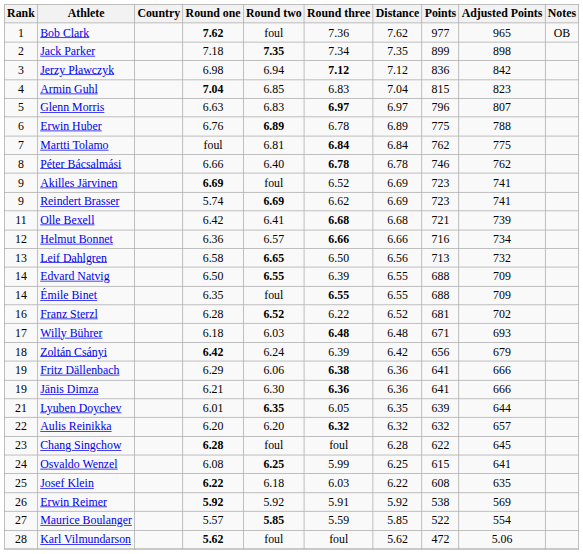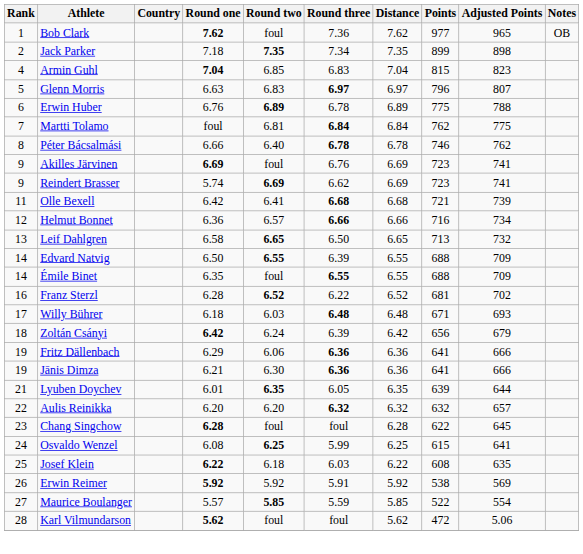- row: 3 | Jerzy Pławczyk | 6.98 | 6.94 | 7.12 | 7.12 | 836 | 842
Akilles Järvinen | Round three: 6.52 -> 6.76
Leif Dahlgren | Distance: 6.56 -> 6.65
Fritz Dällenbach | Round three: 6.38 -> 6.36
